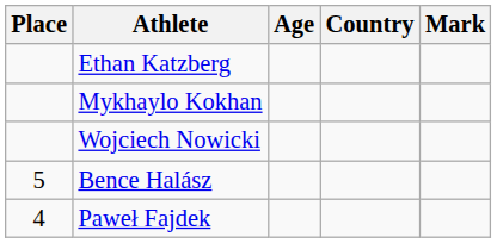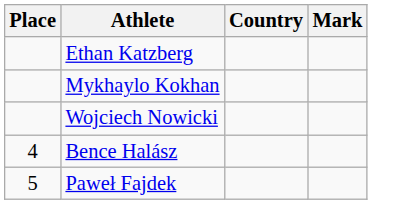- column: Age
Bence Halász | Place: 5 -> 4
Paweł Fajdek | Place: 4 -> 5
